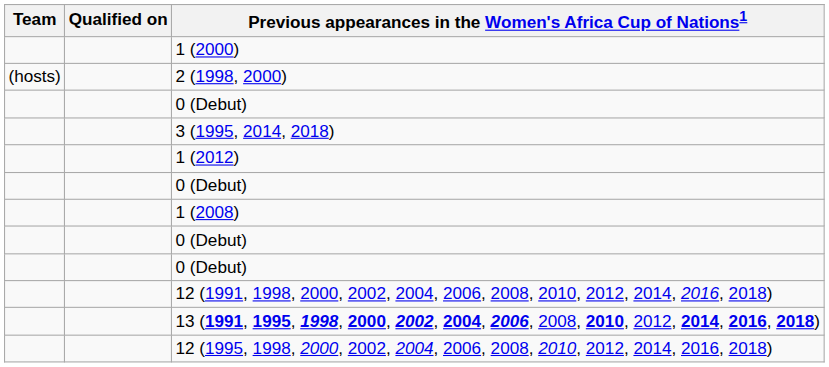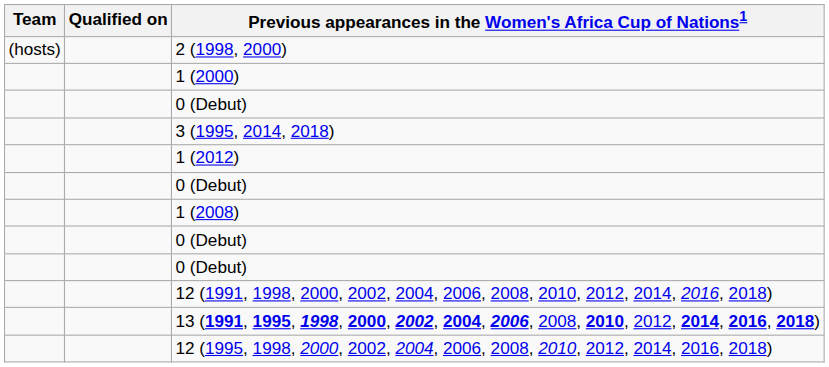rows swapped: 2 (1998, 2000) <-> 1 (2000)
